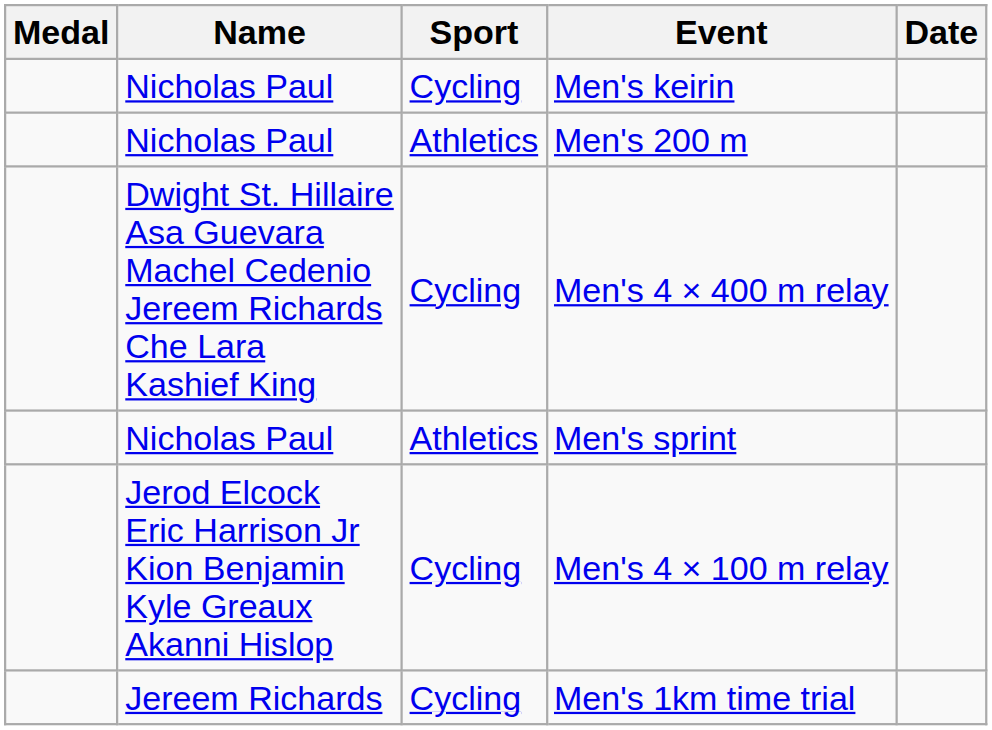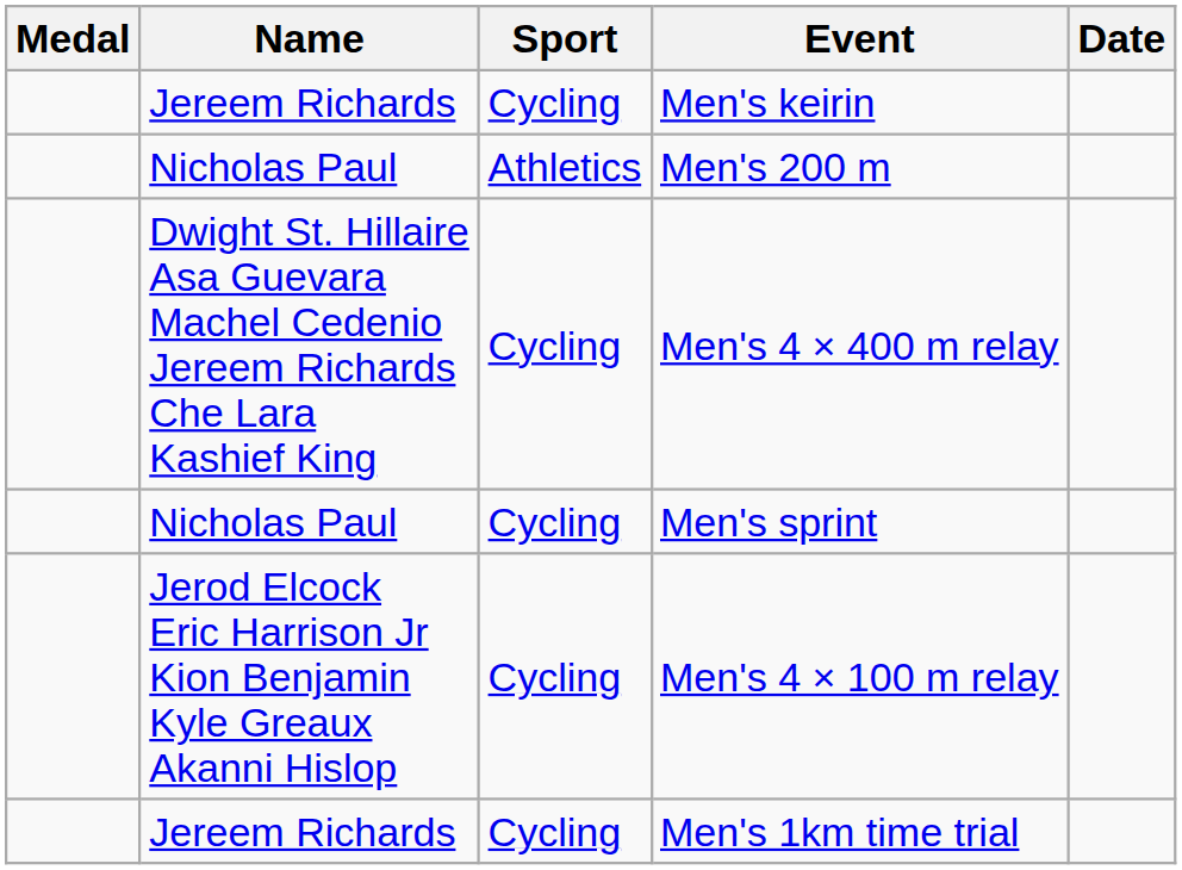Men's keirin | Name: Nicholas Paul -> Jereem Richards
Men's sprint | Sport: Athletics -> Cycling
